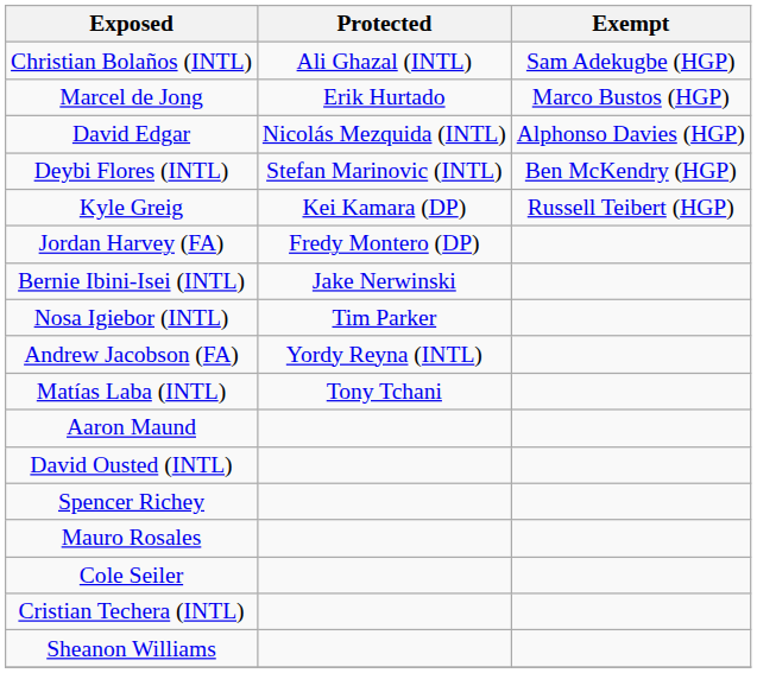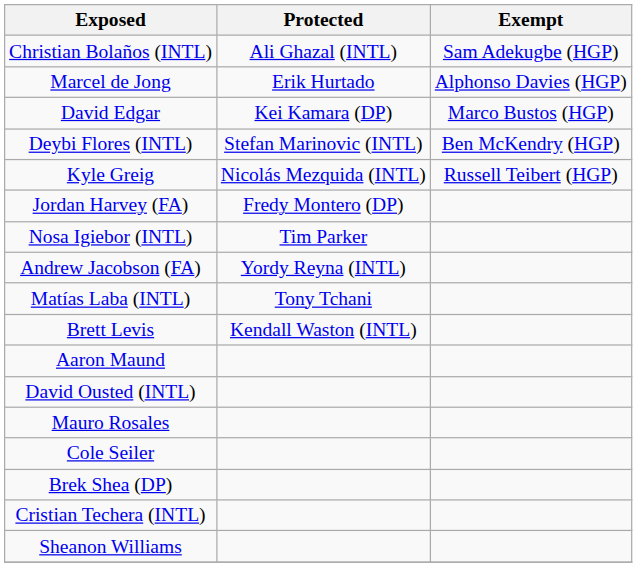Marcel de Jong | Exempt: Marco Bustos (HGP) -> Alphonso Davies (HGP)
David Edgar | Protected: Nicolás Mezquida (INTL) -> Kei Kamara (DP)
David Edgar | Exempt: Alphonso Davies (HGP) -> Marco Bustos (HGP)
Kyle Greig | Protected: Kei Kamara (DP) -> Nicolás Mezquida (INTL)
- row: Bernie Ibini-Isei (INTL) | Jake Nerwinski
+ row: Brett Levis | Kendall Waston (INTL)
- row: Spencer Richey
+ row: Brek Shea (DP)
